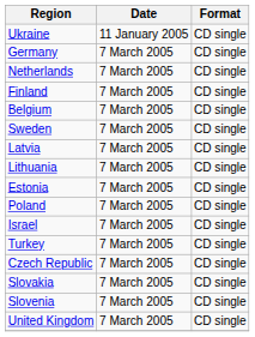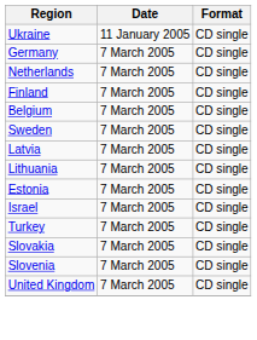- row: Poland | 7 March 2005 | CD single
- row: Czech Republic | 7 March 2005 | CD single
